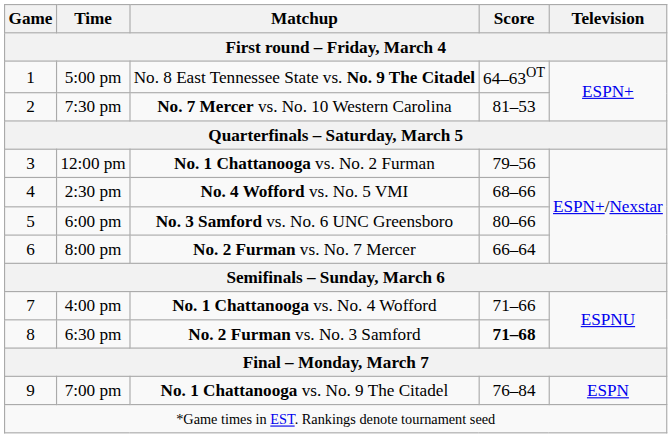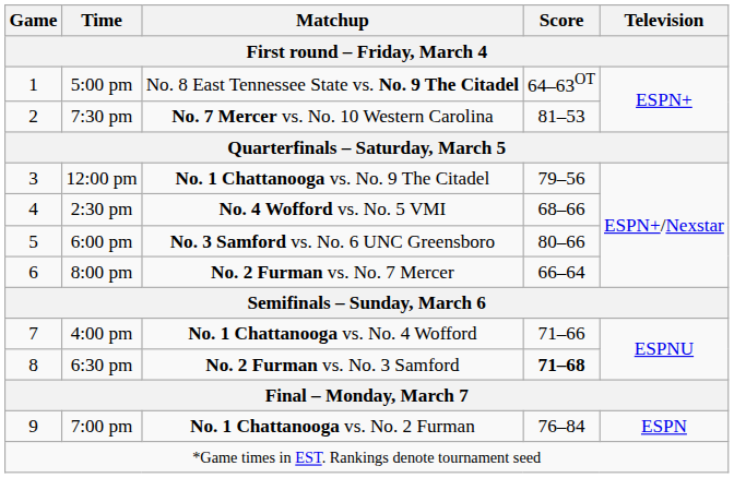12:00 pm | Matchup: No. 1 Chattanooga vs. No. 2 Furman -> No. 1 Chattanooga vs. No. 9 The Citadel
7:00 pm | Matchup: No. 1 Chattanooga vs. No. 9 The Citadel -> No. 1 Chattanooga vs. No. 2 Furman
